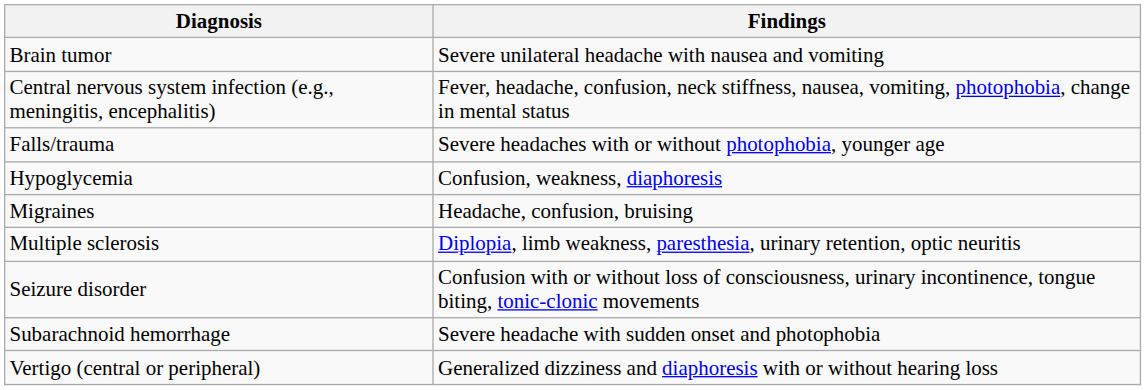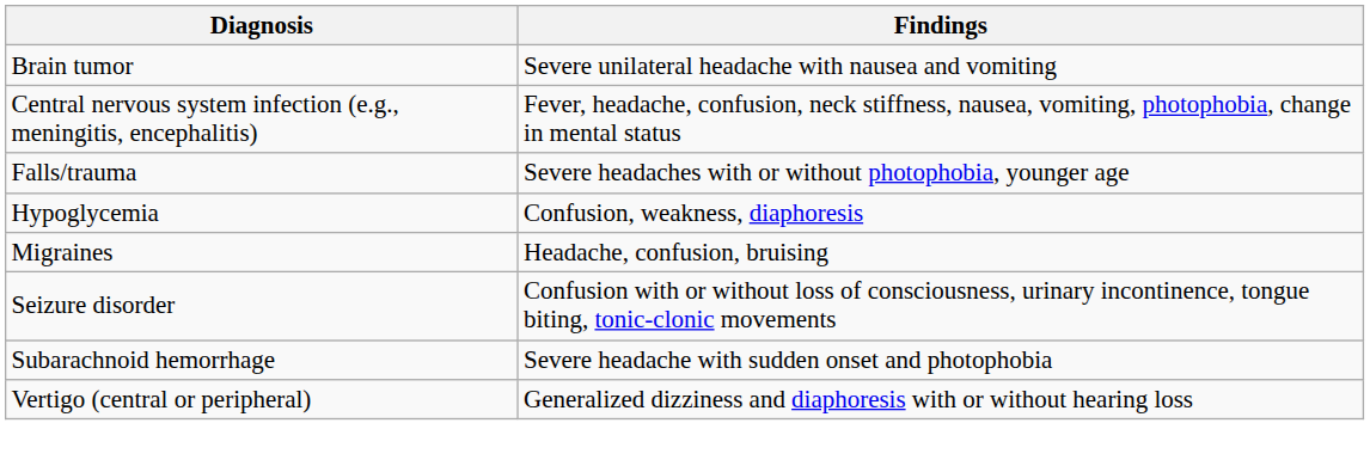- row: Multiple sclerosis | Diplopia, limb weakness, paresthesia, urinary retention, optic neuritis
